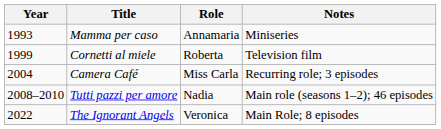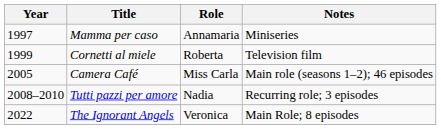Mamma per caso | Year: 1993 -> 1997
Camera Café | Year: 2004 -> 2005
Camera Café | Notes: Recurring role; 3 episodes -> Main role (seasons 1–2); 46 episodes
Tutti pazzi per amore | Notes: Main role (seasons 1–2); 46 episodes -> Recurring role; 3 episodes
